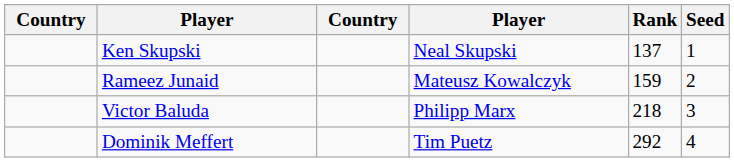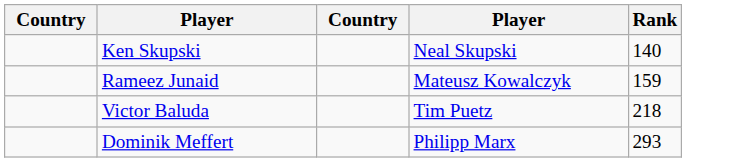- column: Seed | 1 | 2 | 3 | 4
Ken Skupski | Rank: 137 -> 140
Victor Baluda | column 4: Philipp Marx -> Tim Puetz
Dominik Meffert | column 4: Tim Puetz -> Philipp Marx
Dominik Meffert | Rank: 292 -> 293
